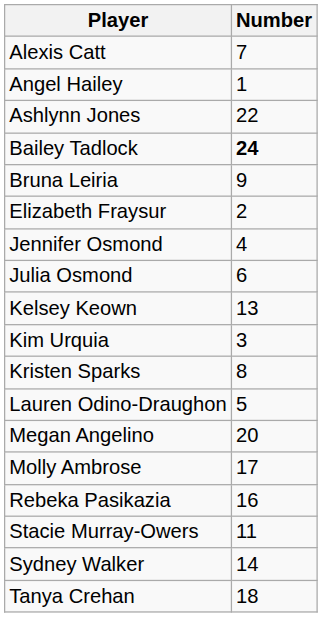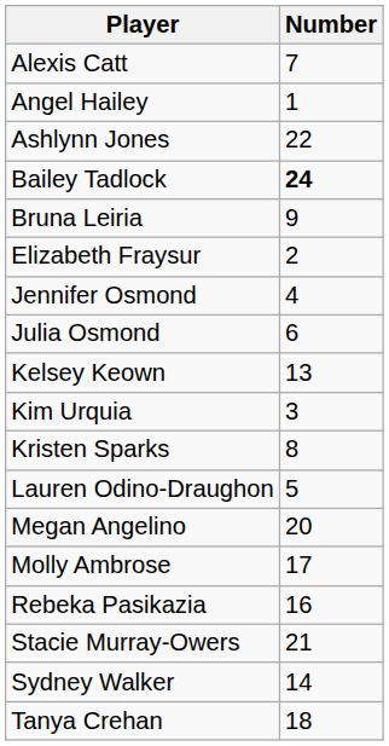Stacie Murray-Owers | Number: 11 -> 21
